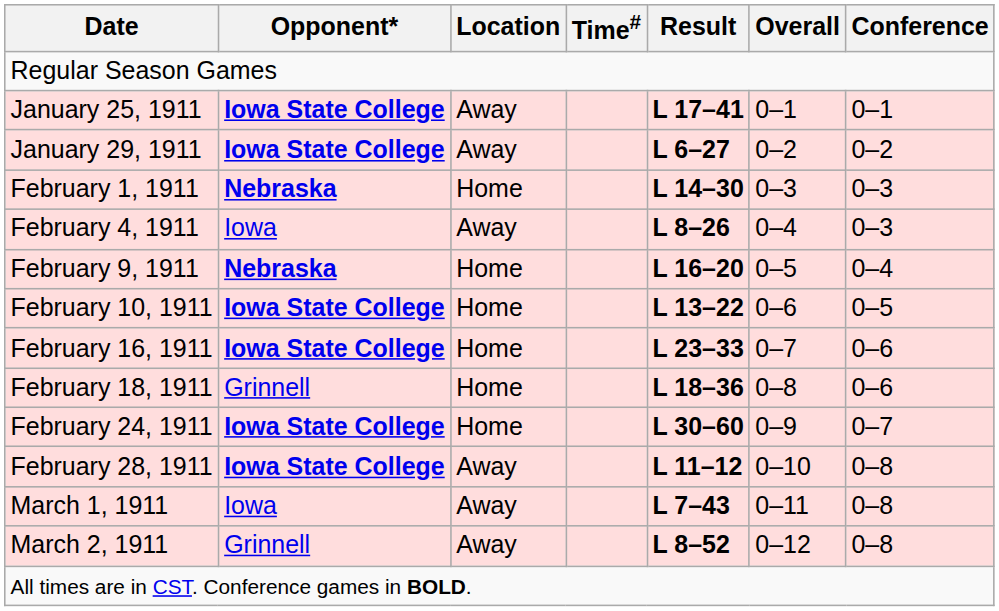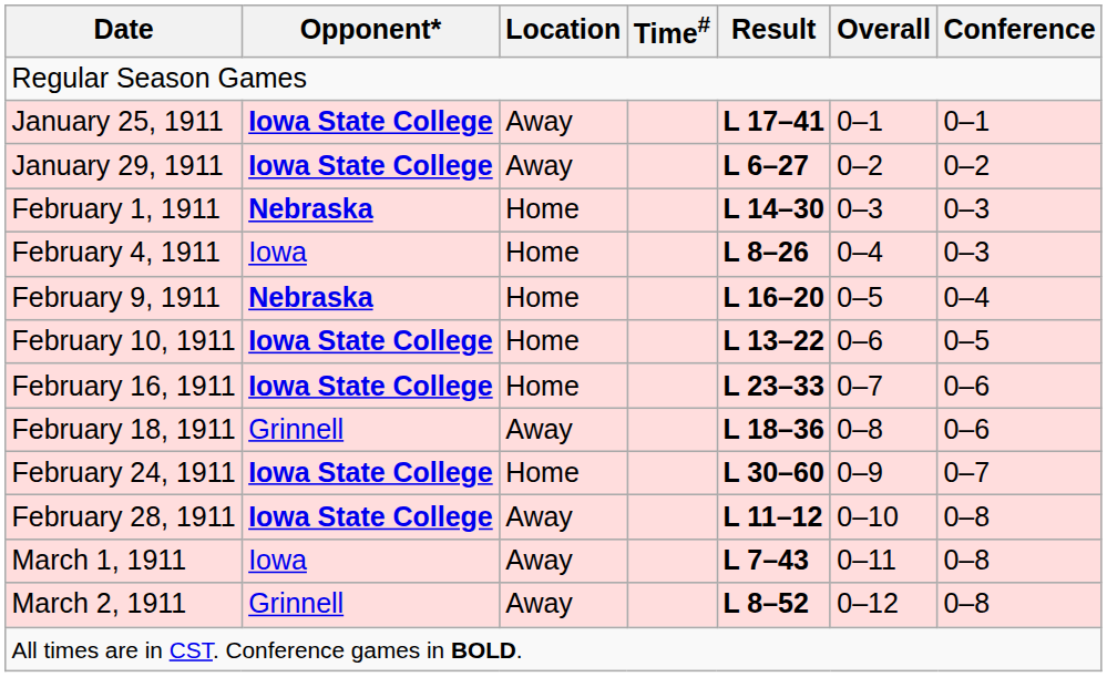February 4, 1911 | Location: Away -> Home
February 18, 1911 | Location: Home -> Away
